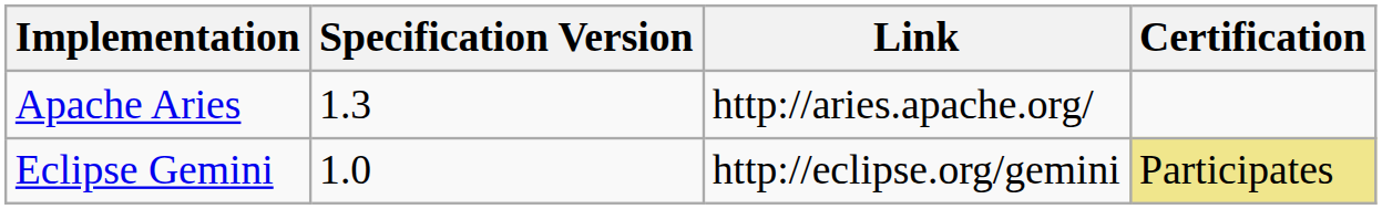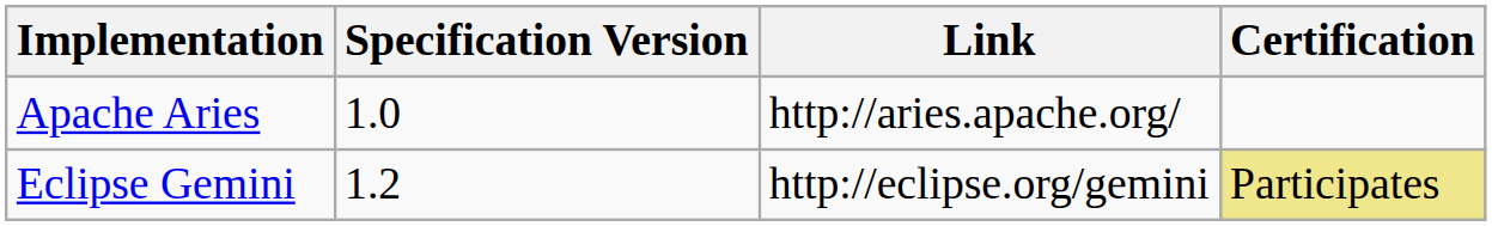Apache Aries | Specification Version: 1.3 -> 1.0
Eclipse Gemini | Specification Version: 1.0 -> 1.2
